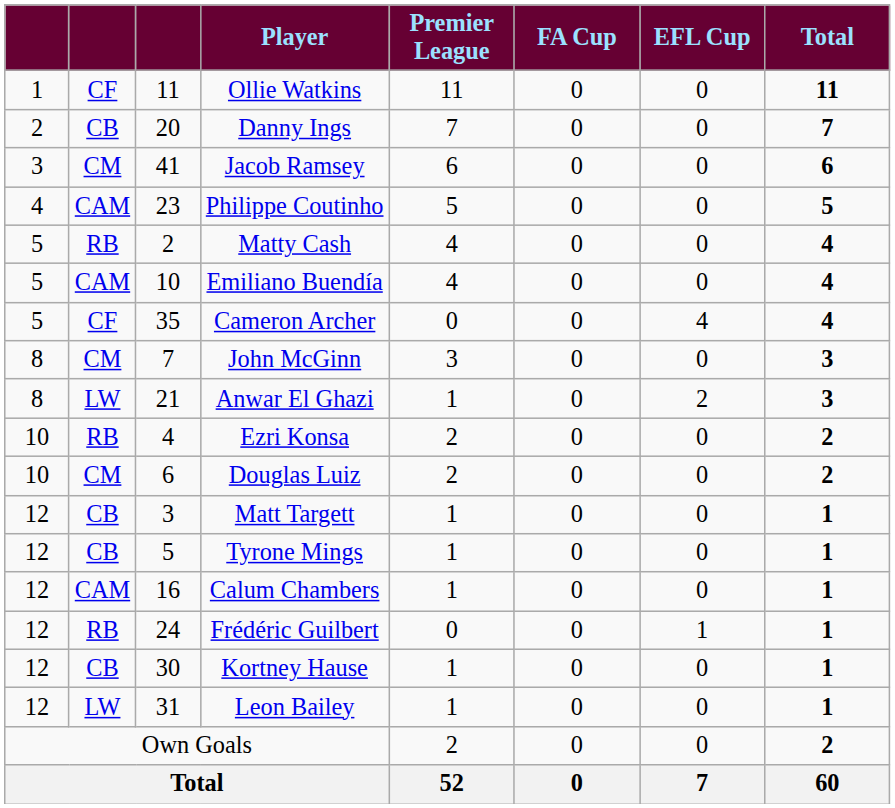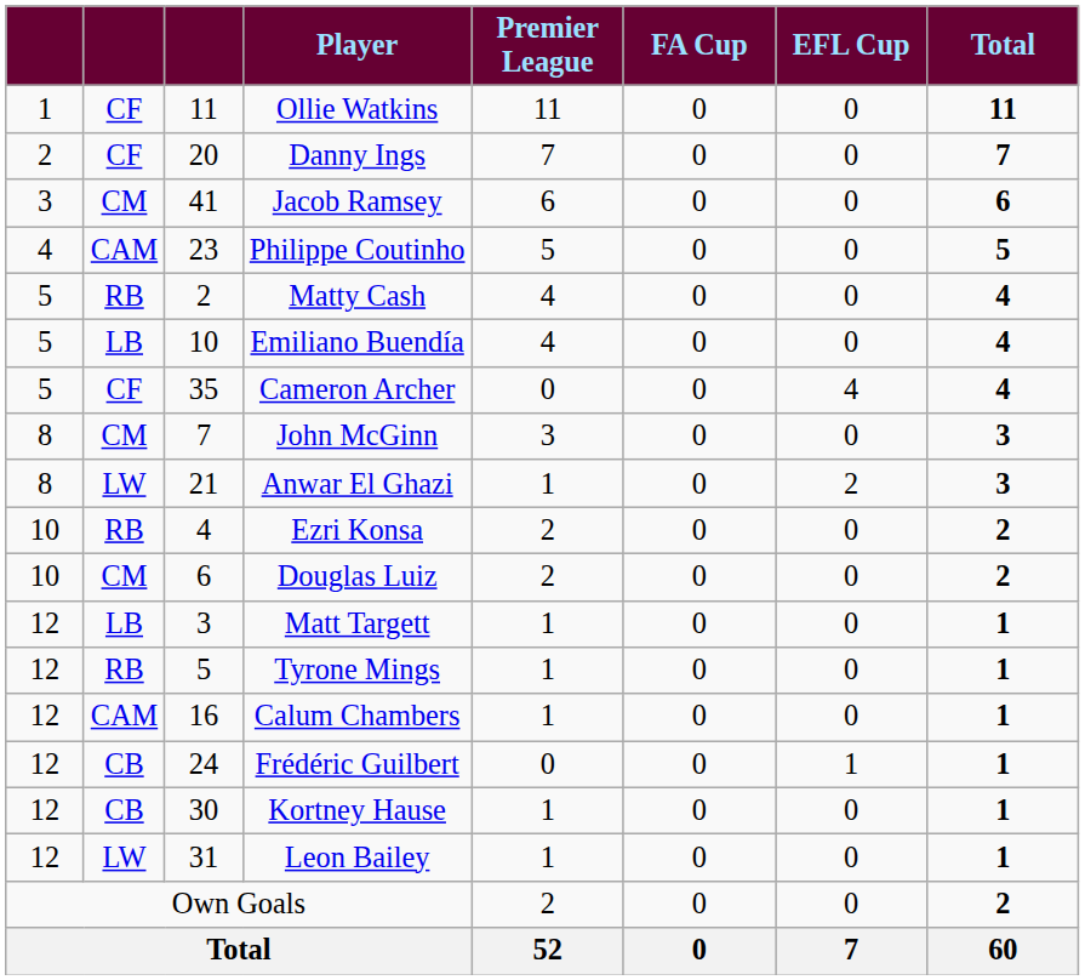Danny Ings | column 2: CB -> CF
Emiliano Buendía | column 2: CAM -> LB
Matt Targett | column 2: CB -> LB
Tyrone Mings | column 2: CB -> RB
Frédéric Guilbert | column 2: RB -> CB
